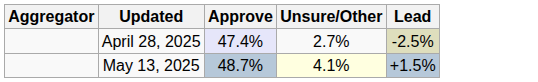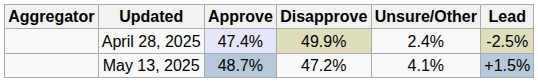+ column: Disapprove | 49.9% | 47.2%
April 28, 2025 | Unsure/Other: 2.7% -> 2.4%
May 13, 2025 | Unsure/Other: lightyellow background -> no background
